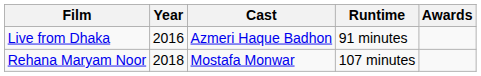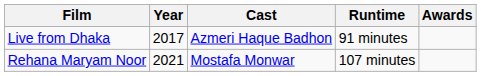Live from Dhaka | Year: 2016 -> 2017
Rehana Maryam Noor | Year: 2018 -> 2021
